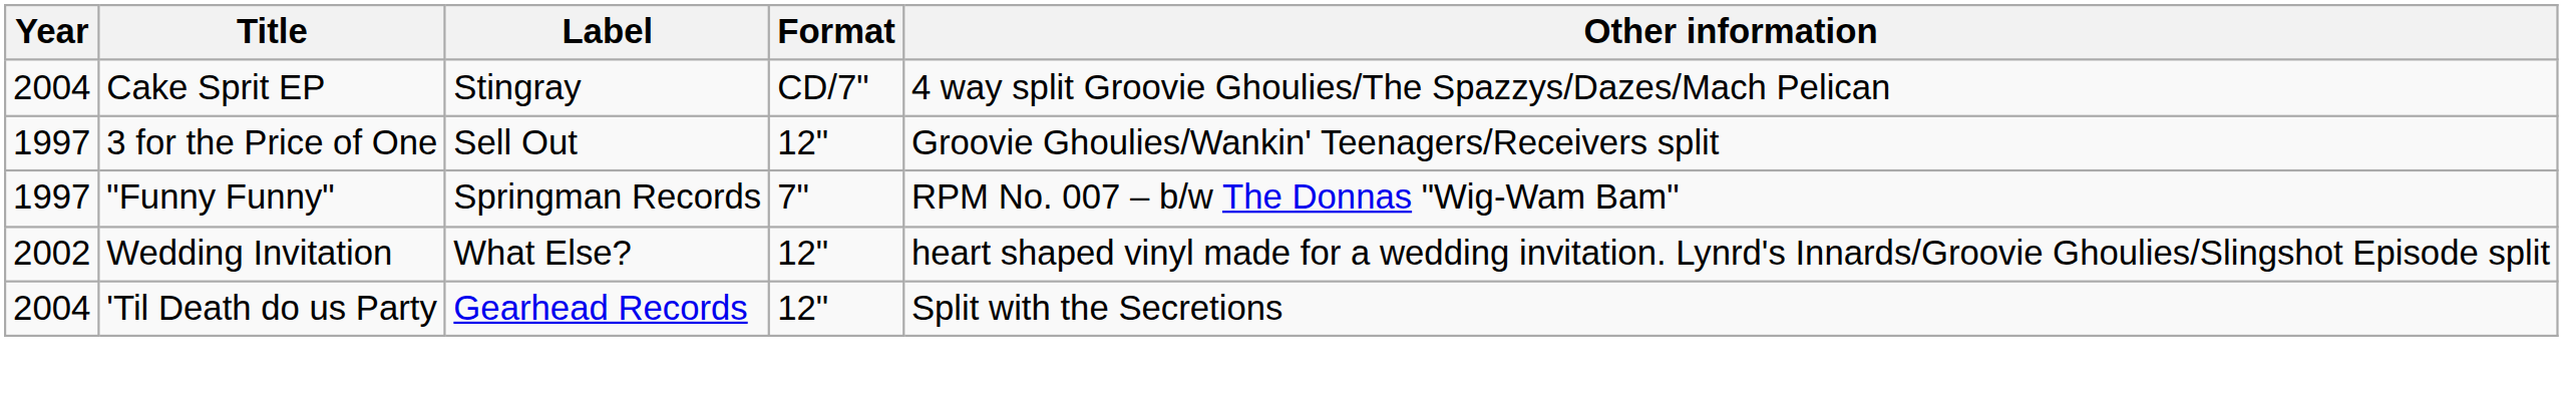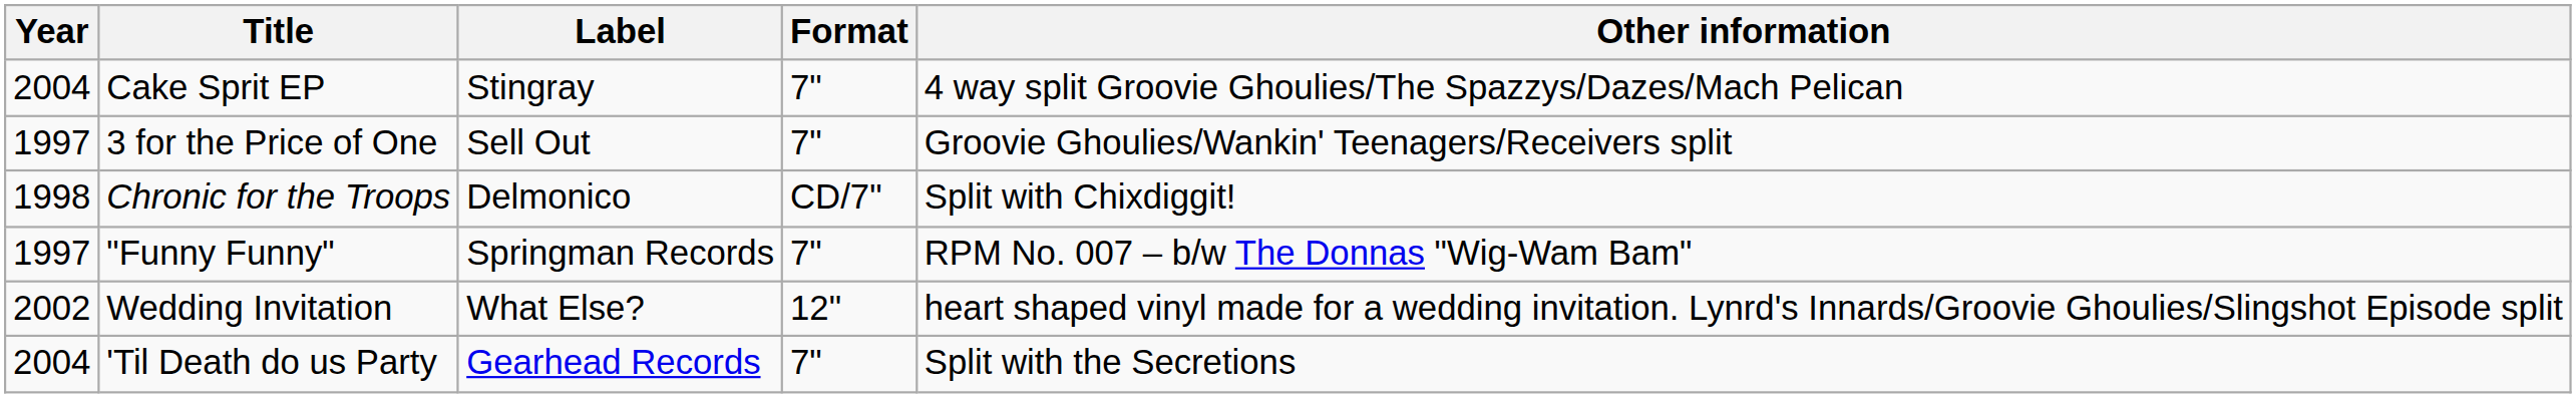Cake Sprit EP | Format: CD/7" -> 7"
3 for the Price of One | Format: 12" -> 7"
+ row: 1998 | Chronic for the Troops | Delmonico | CD/7" | Split with Chixdiggit!
'Til Death do us Party | Format: 12" -> 7"
